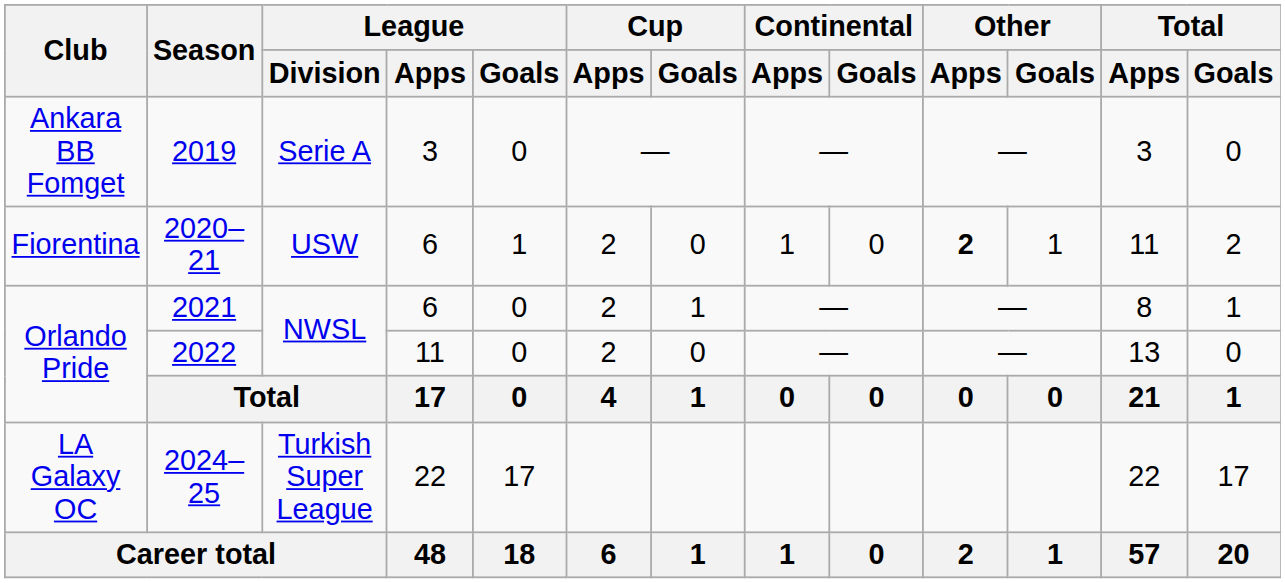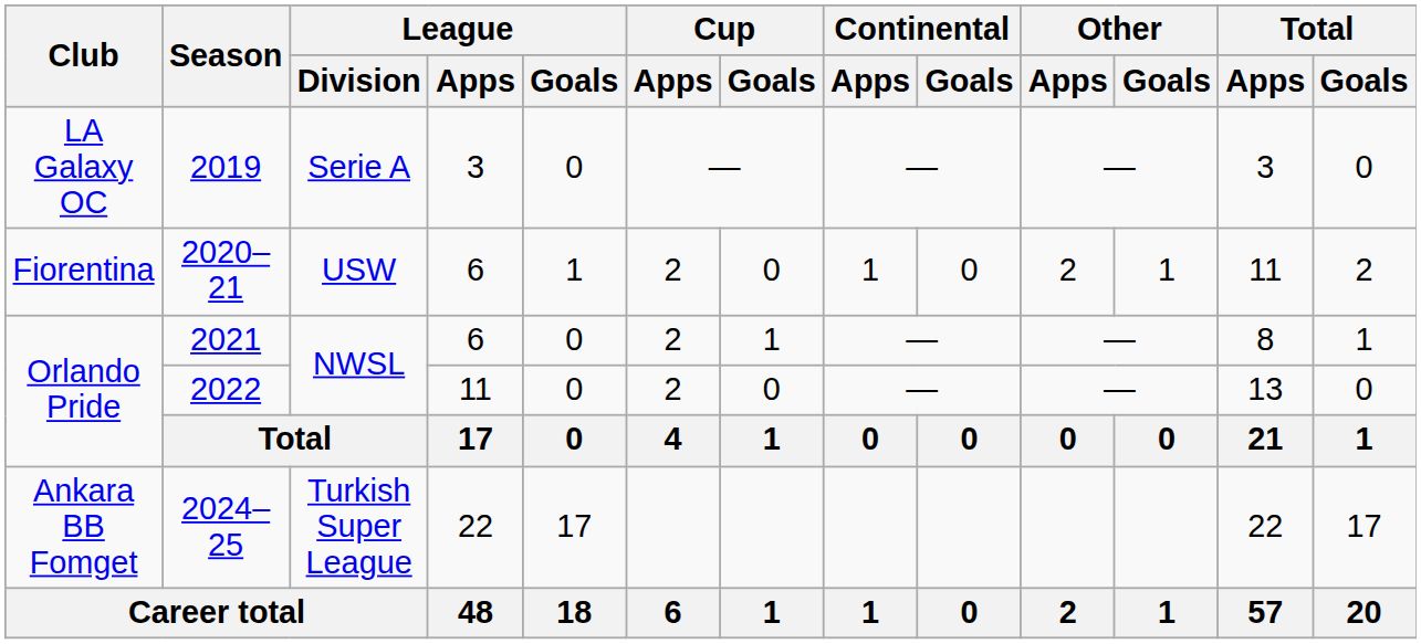2019 | Club: Ankara BB Fomget -> LA Galaxy OC
2020–21 | Other / Apps: bold -> normal
2024–25 | Club: LA Galaxy OC -> Ankara BB Fomget
